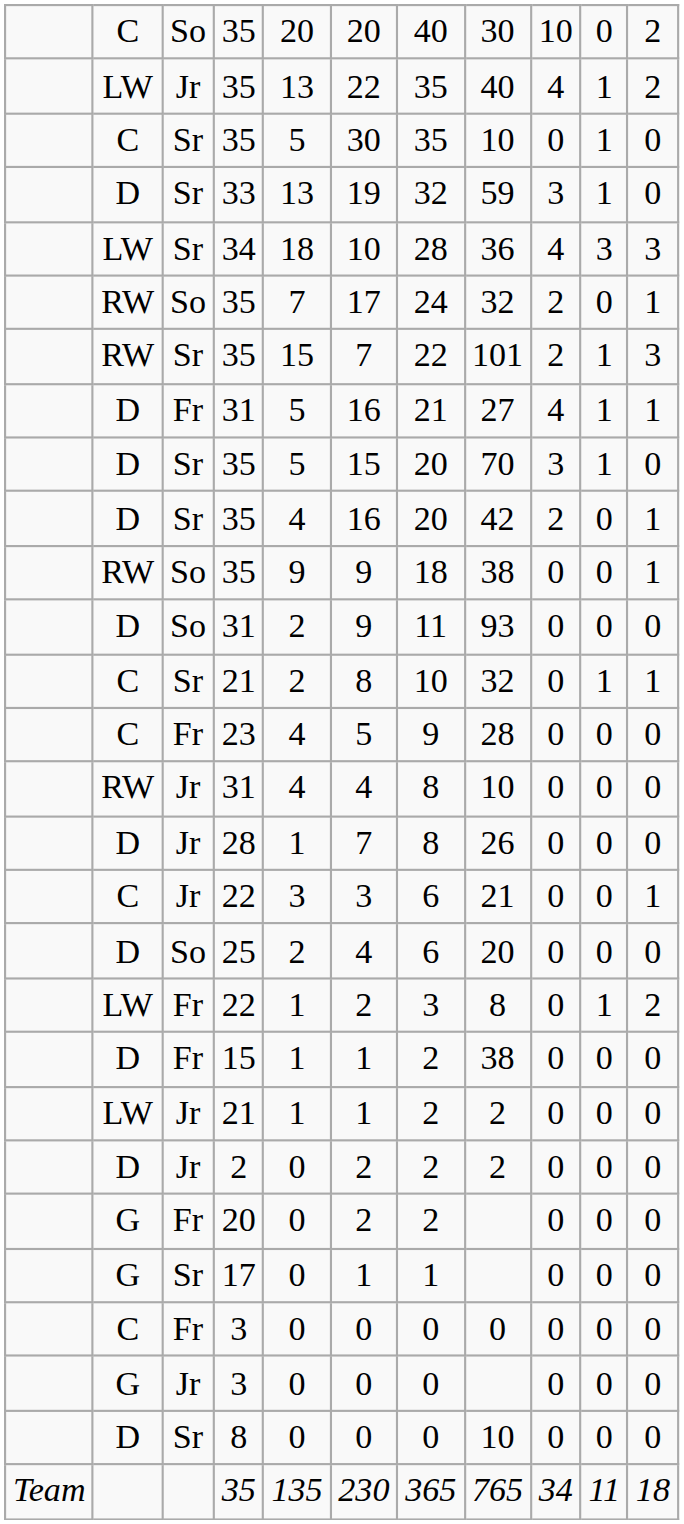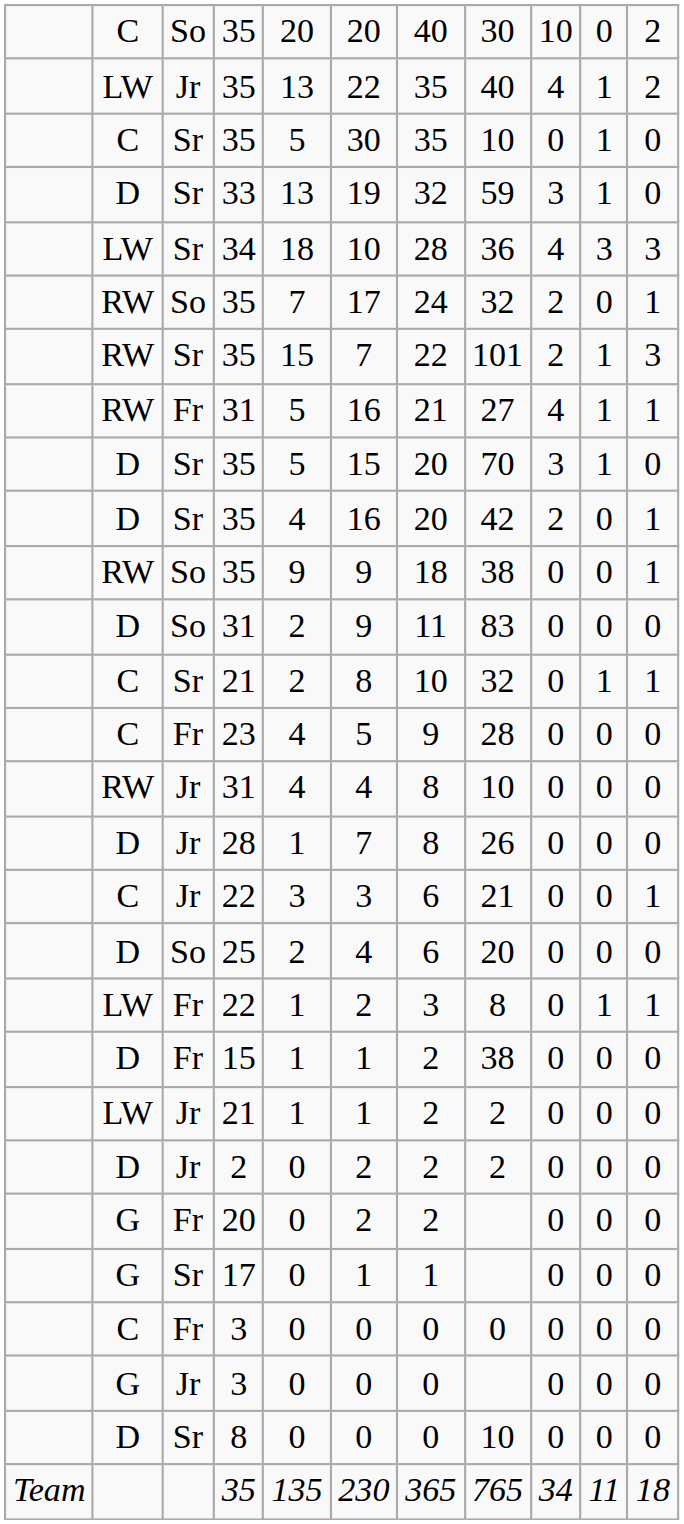Fr / 31 | column 2: D -> RW
So / 31 | column 8: 93 -> 83
Fr / 22 | column 11: 2 -> 1
